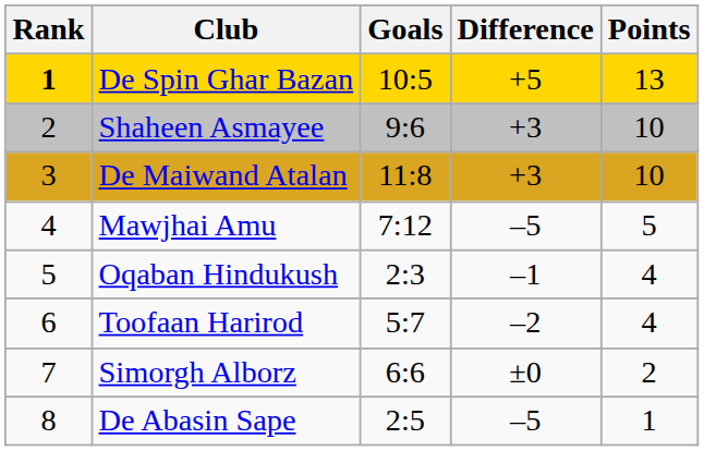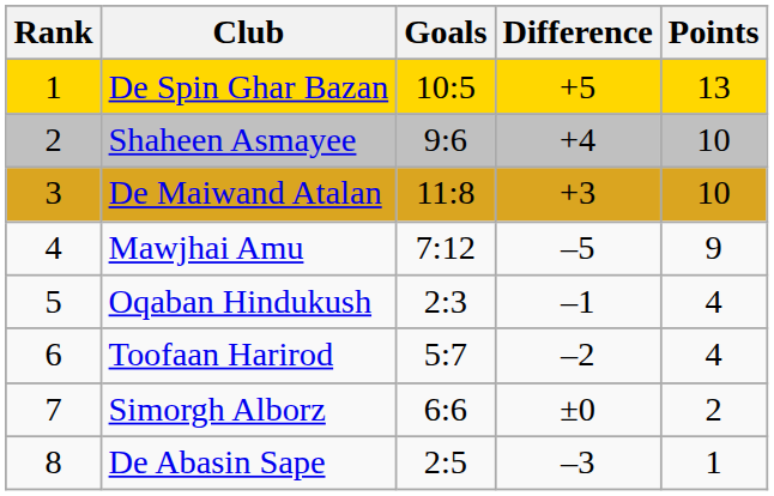De Spin Ghar Bazan | Rank: bold -> normal
Shaheen Asmayee | Difference: +3 -> +4
Mawjhai Amu | Points: 5 -> 9
De Abasin Sape | Difference: –5 -> –3
